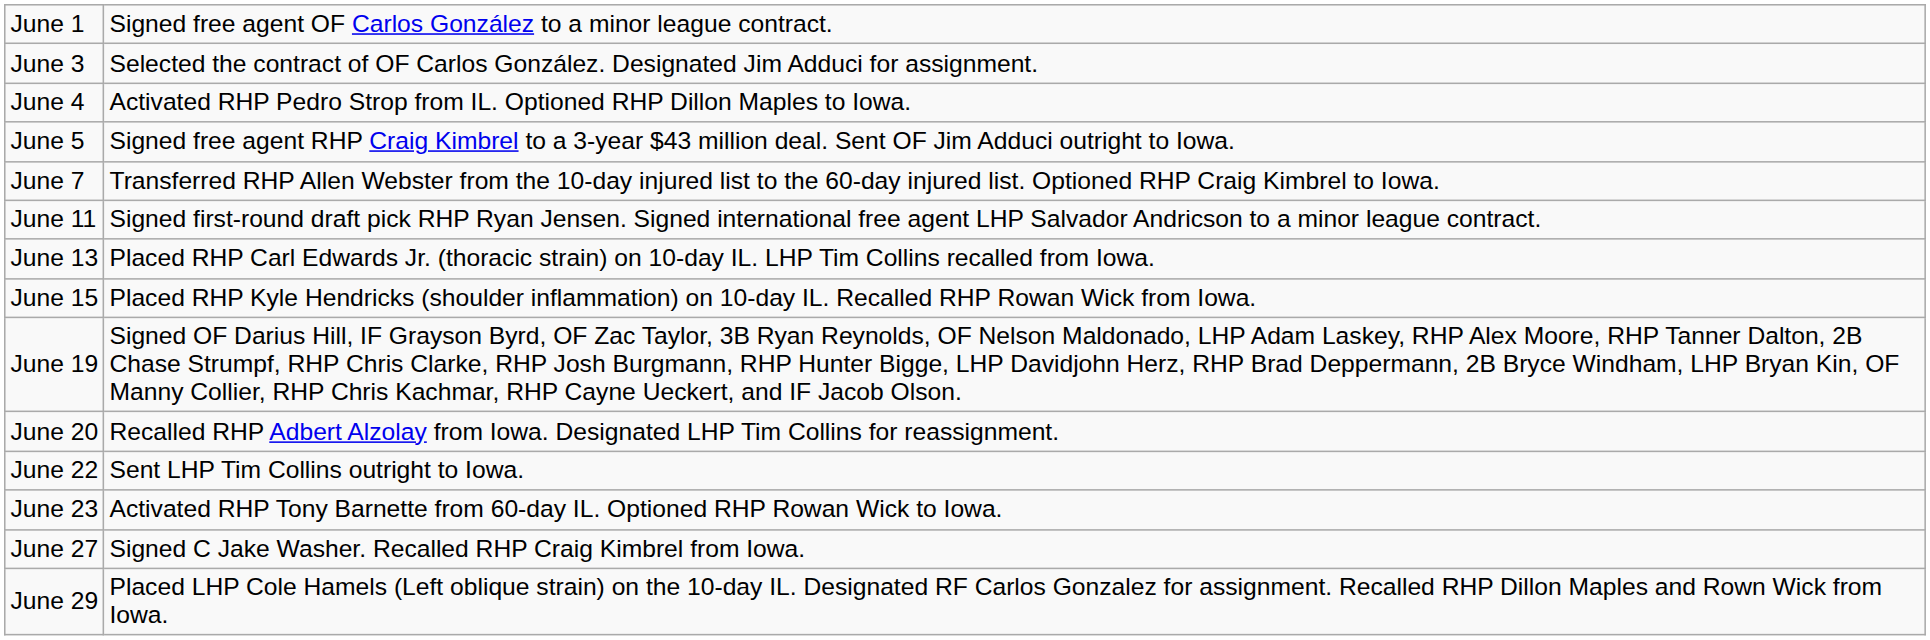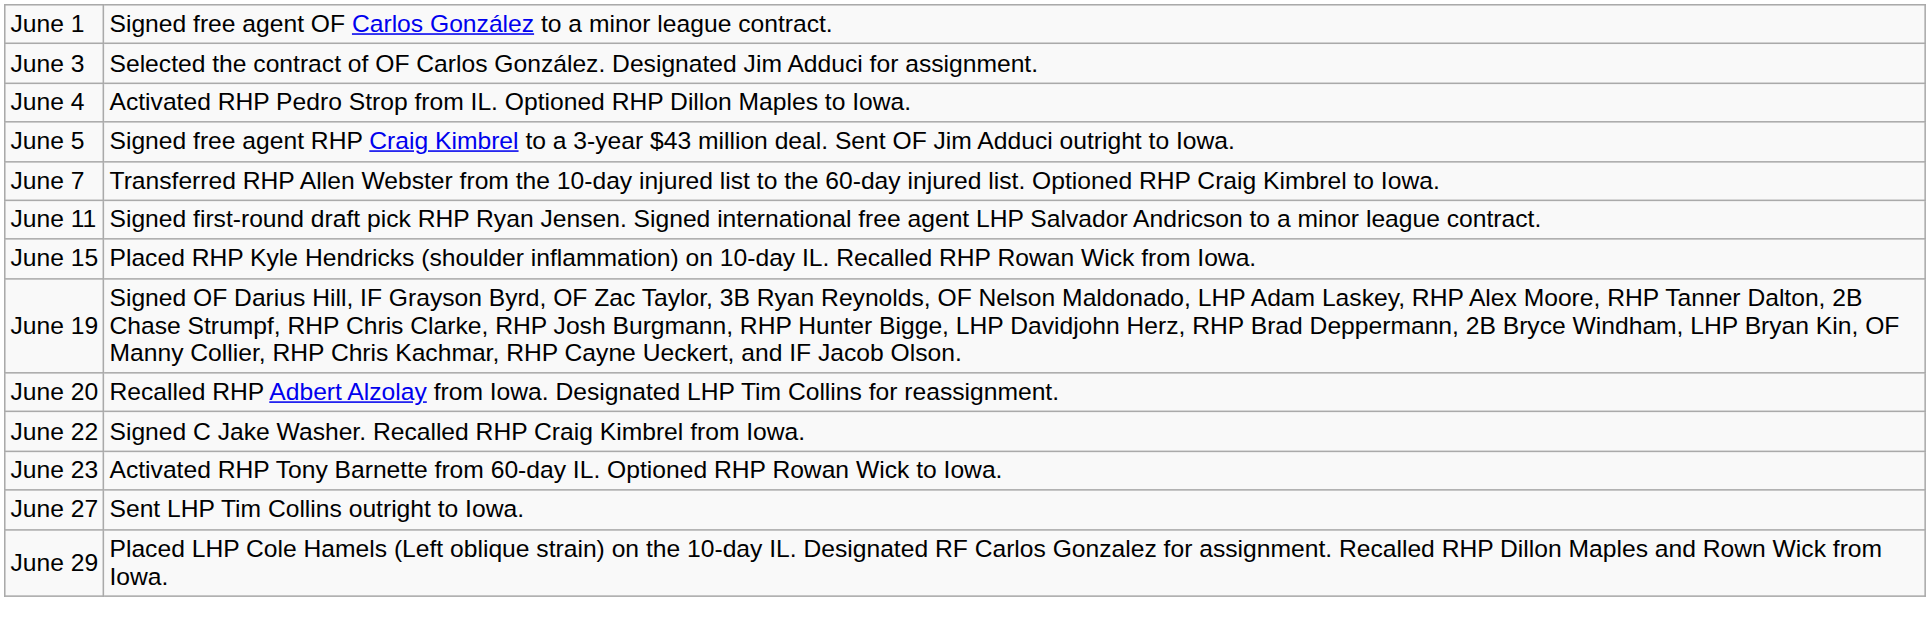- row: June 13 | Placed RHP Carl Edwards Jr. (thoracic strain) on 10-day IL. LHP Tim Collins recalled from Iowa.
June 22 | column 2: Sent LHP Tim Collins outright to Iowa. -> Signed C Jake Washer. Recalled RHP Craig Kimbrel from Iowa.
June 27 | column 2: Signed C Jake Washer. Recalled RHP Craig Kimbrel from Iowa. -> Sent LHP Tim Collins outright to Iowa.
